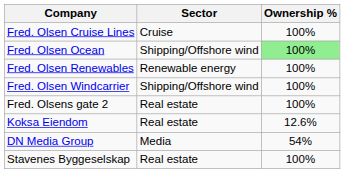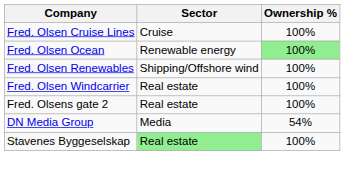Fred. Olsen Ocean | Sector: Shipping/Offshore wind -> Renewable energy
Fred. Olsen Renewables | Sector: Renewable energy -> Shipping/Offshore wind
Fred. Olsen Windcarrier | Sector: Shipping/Offshore wind -> Real estate
- row: Koksa Eiendom | Real estate | 12.6%
Stavenes Byggeselskap | Sector: no background -> lightgreen background
